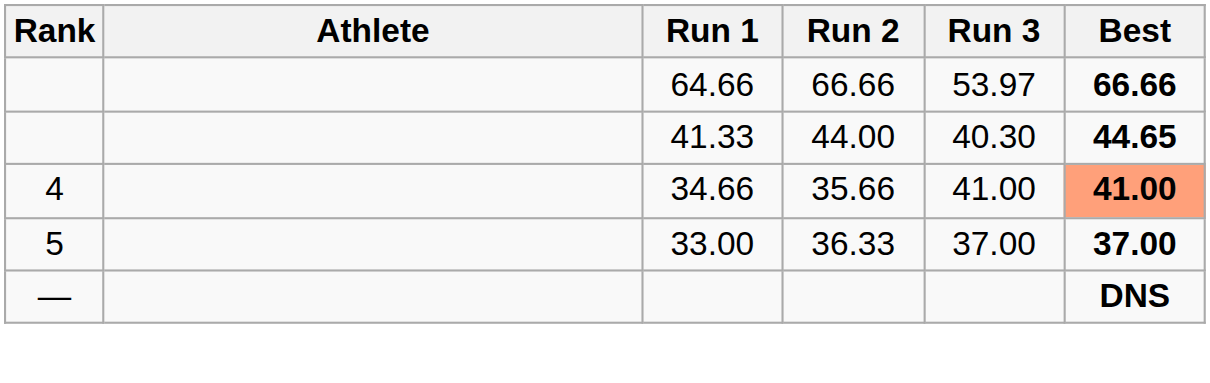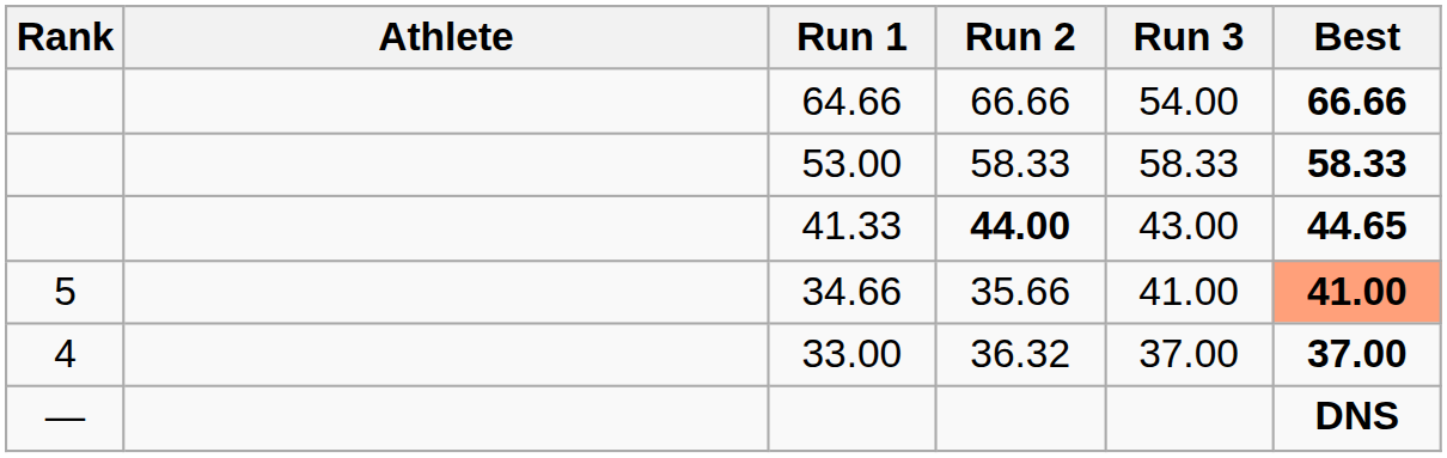64.66 | Run 3: 53.97 -> 54.00
+ row: 53.00 | 58.33 | 58.33 | 58.33
41.33 | Run 2: normal -> bold
41.33 | Run 3: 40.30 -> 43.00
34.66 | Rank: 4 -> 5
33.00 | Rank: 5 -> 4
33.00 | Run 2: 36.33 -> 36.32
